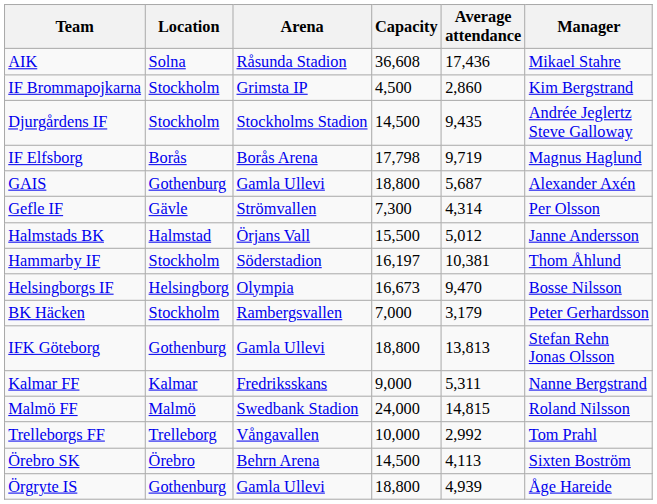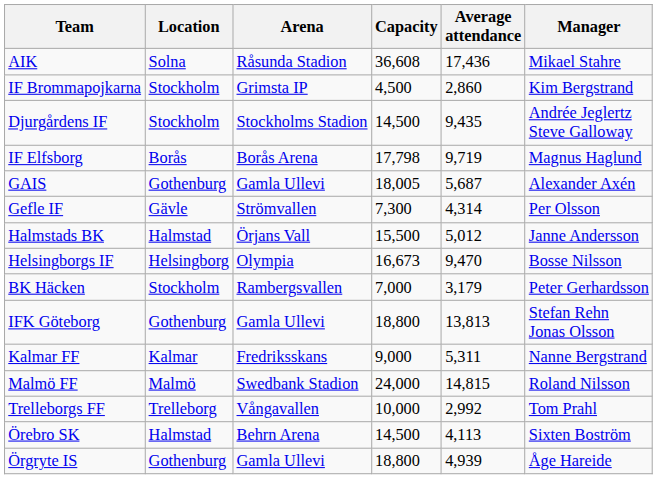GAIS | Capacity: 18,800 -> 18,005
- row: Hammarby IF | Stockholm | Söderstadion | 16,197 | 10,381 | Thom Åhlund
Örebro SK | Location: Örebro -> Halmstad
